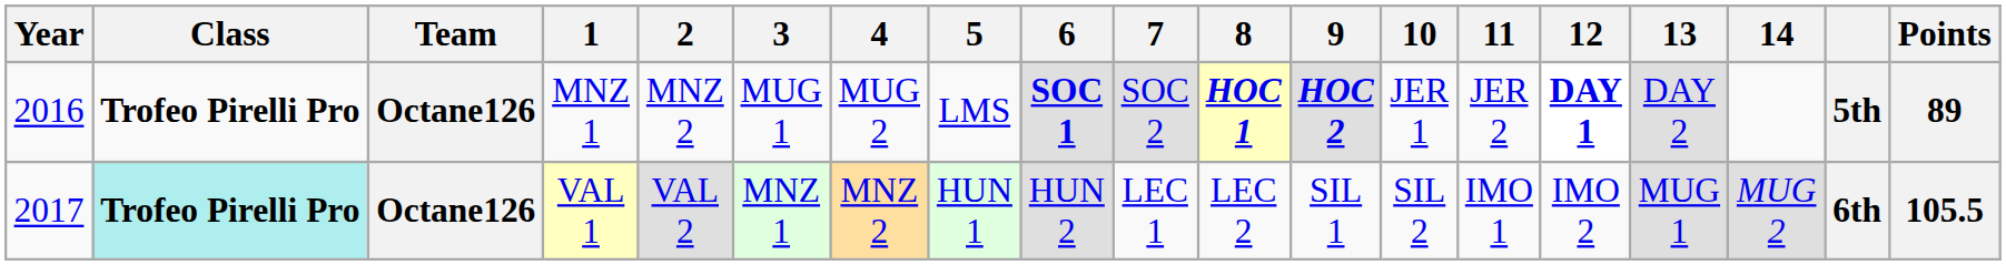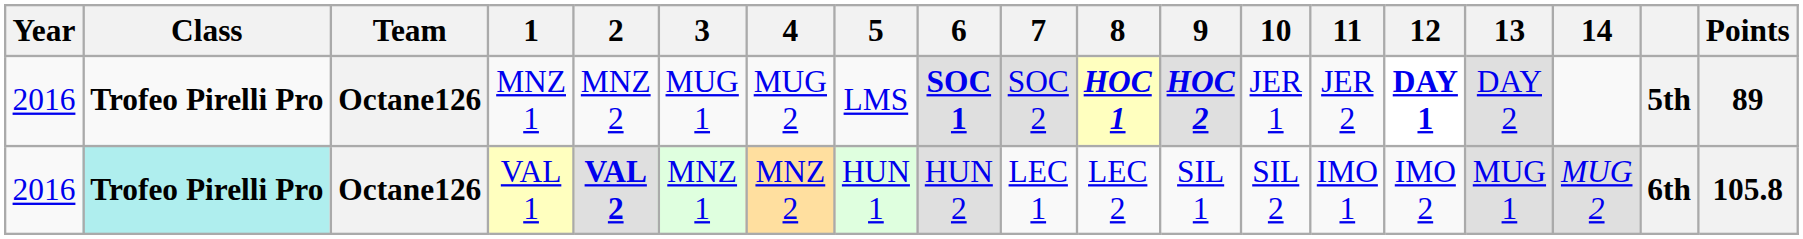VAL 1 | Year: 2017 -> 2016
VAL 1 | 2: normal -> bold
VAL 1 | Points: 105.5 -> 105.8
